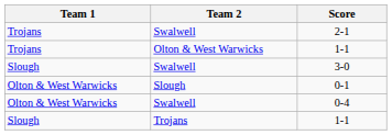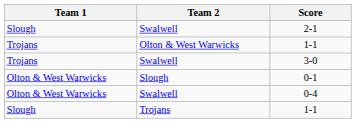2-1 | Team 1: Trojans -> Slough
3-0 | Team 1: Slough -> Trojans
